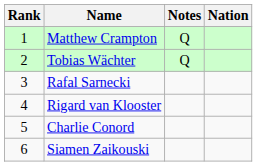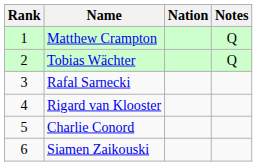columns swapped: Nation <-> Notes
